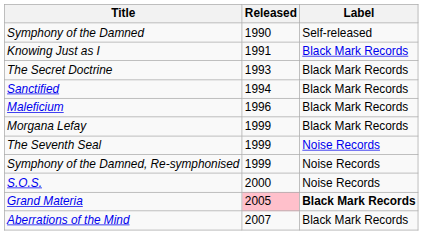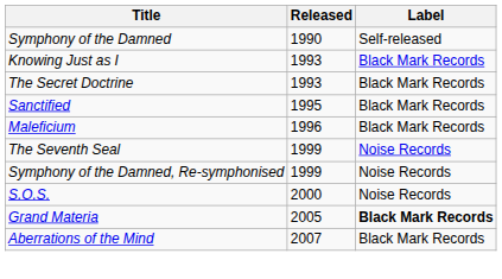Knowing Just as I | Released: 1991 -> 1993
Sanctified | Released: 1994 -> 1995
- row: Morgana Lefay | 1999 | Black Mark Records
Grand Materia | Released: pink background -> no background
